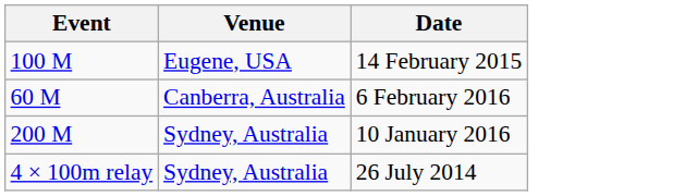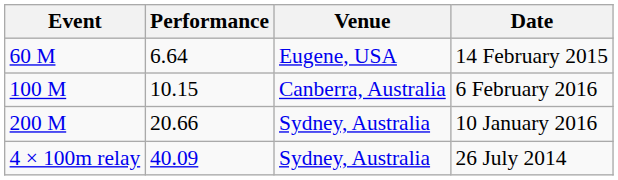+ column: Performance | 6.64 | 10.15 | 20.66 | 40.09
14 February 2015 | Event: 100 M -> 60 M
6 February 2016 | Event: 60 M -> 100 M
